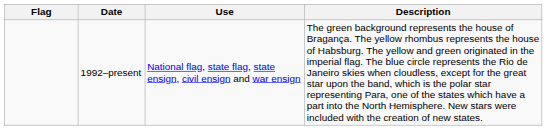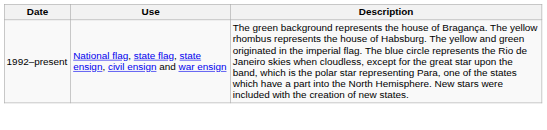- column: Flag
